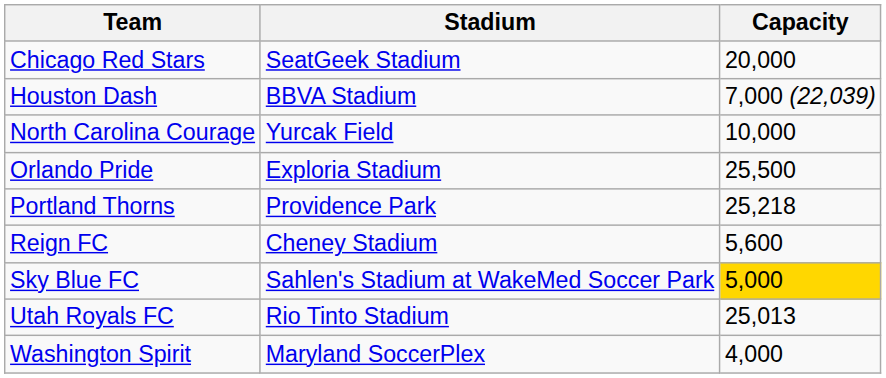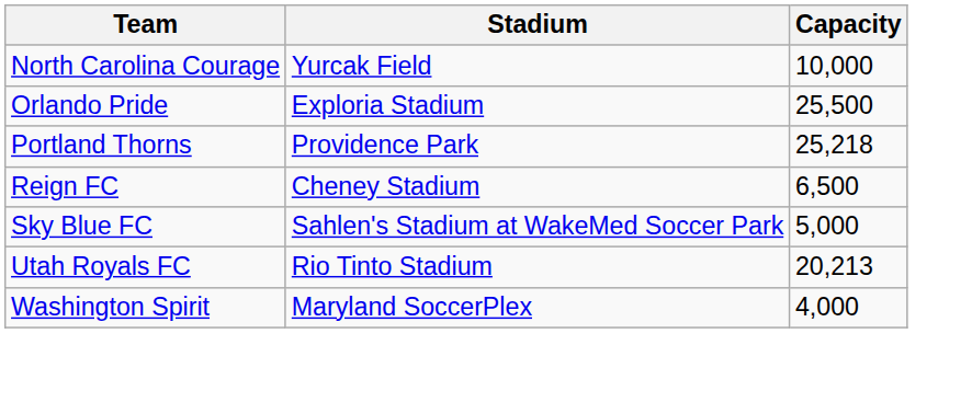- row: Chicago Red Stars | SeatGeek Stadium | 20,000
- row: Houston Dash | BBVA Stadium | 7,000 (22,039)
Reign FC | Capacity: 5,600 -> 6,500
Sky Blue FC | Capacity: gold background -> no background
Utah Royals FC | Capacity: 25,013 -> 20,213
